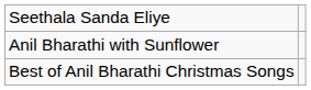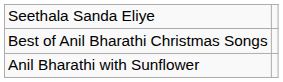rows swapped: Anil Bharathi with Sunflower <-> Best of Anil Bharathi Christmas Songs
